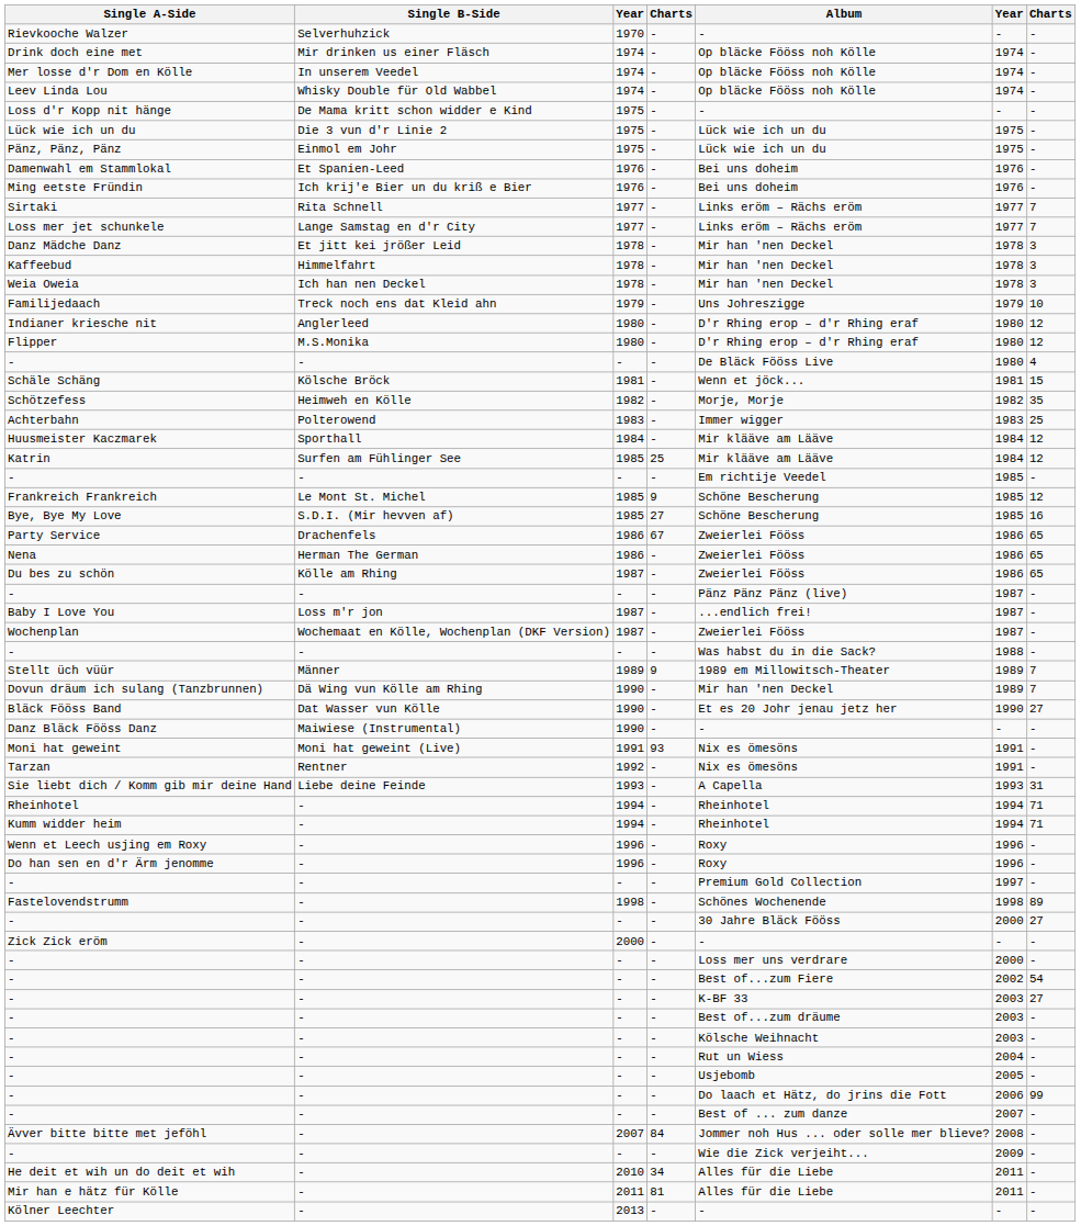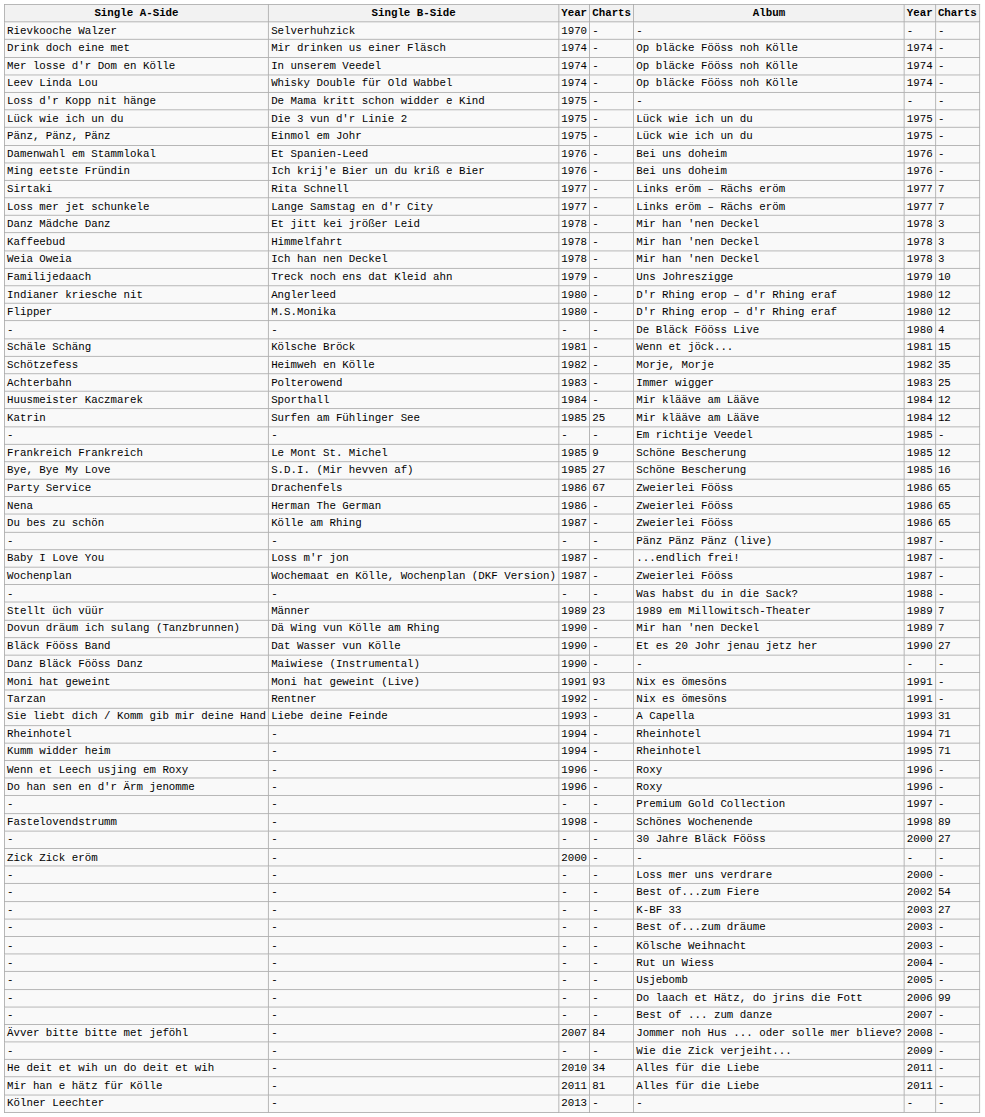Stellt üch vüür | column 4: 9 -> 23
Kumm widder heim | column 6: 1994 -> 1995
